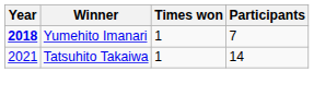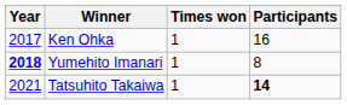+ row: 2017 | Ken Ohka | 1 | 16
Yumehito Imanari | Participants: 7 -> 8
Tatsuhito Takaiwa | Participants: normal -> bold
